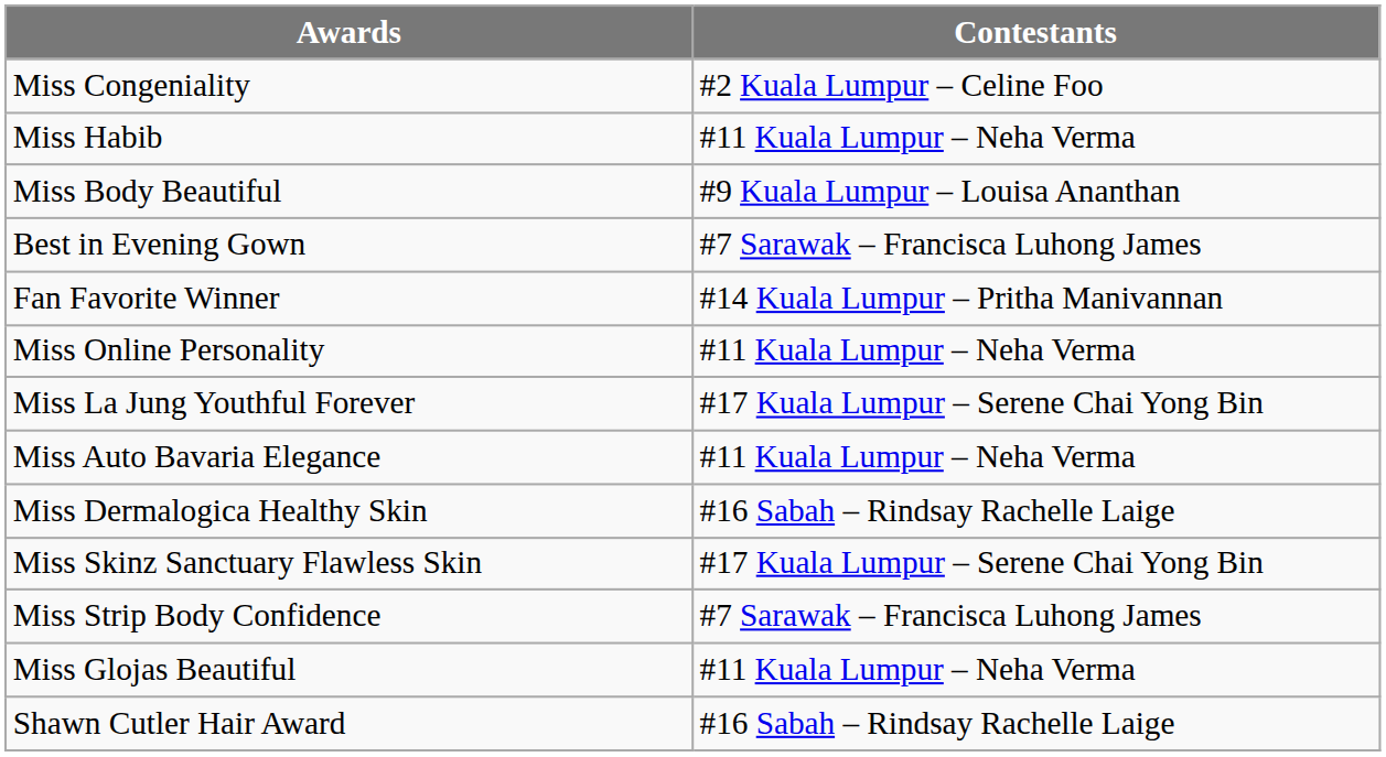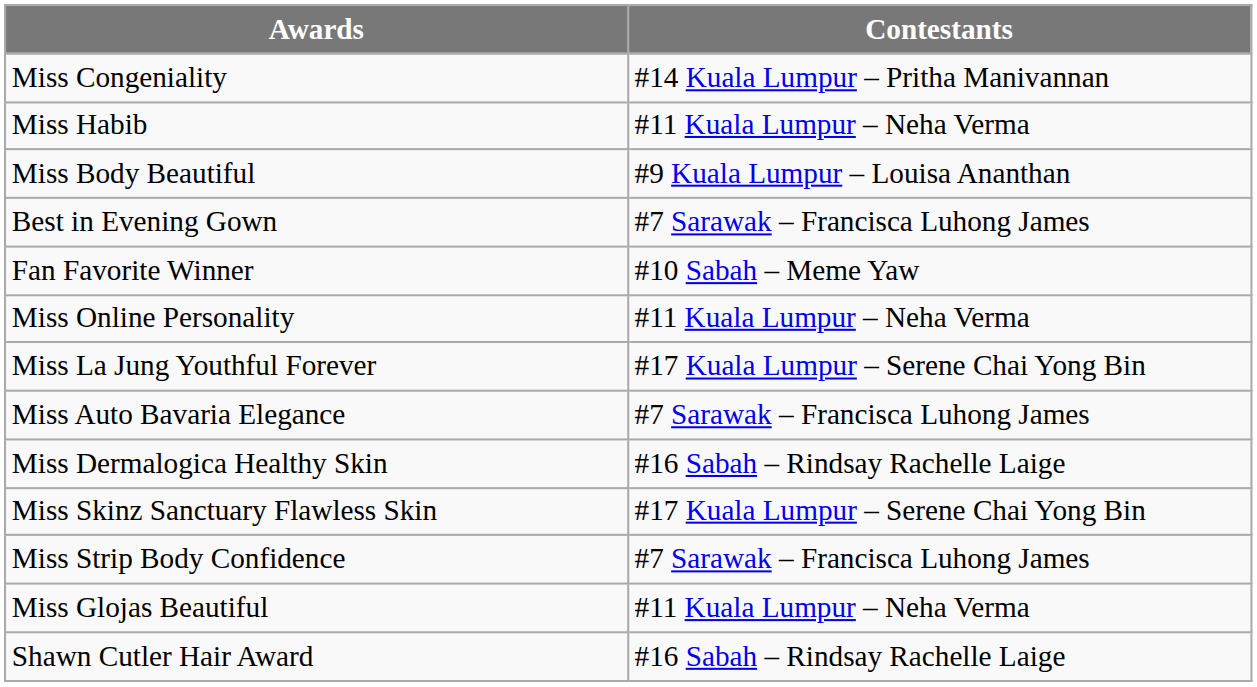Miss Congeniality | Contestants: #2 Kuala Lumpur – Celine Foo -> #14 Kuala Lumpur – Pritha Manivannan
Fan Favorite Winner | Contestants: #14 Kuala Lumpur – Pritha Manivannan -> #10 Sabah – Meme Yaw
Miss Auto Bavaria Elegance | Contestants: #11 Kuala Lumpur – Neha Verma -> #7 Sarawak – Francisca Luhong James
